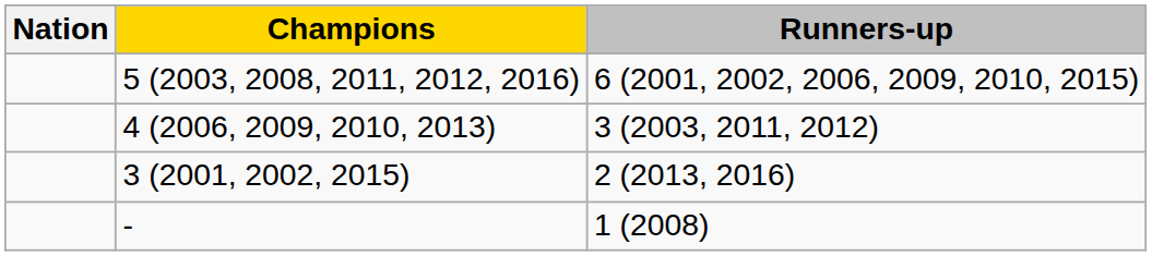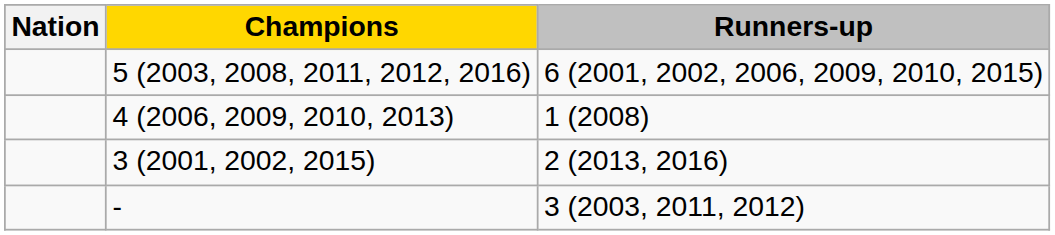4 (2006, 2009, 2010, 2013) | Runners-up: 3 (2003, 2011, 2012) -> 1 (2008)
- | Runners-up: 1 (2008) -> 3 (2003, 2011, 2012)
